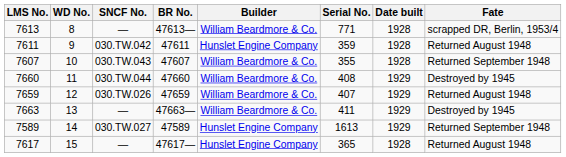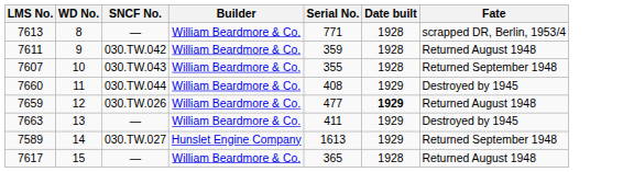- column: BR No. | 47613— | 47611 | 47607 | 47660 | 47659 | 47663— | 47589 | 47617—
7611 | Builder: Hunslet Engine Company -> William Beardmore & Co.
7659 | Serial No.: 407 -> 477
7659 | Date built: normal -> bold
7617 | Builder: Hunslet Engine Company -> William Beardmore & Co.
